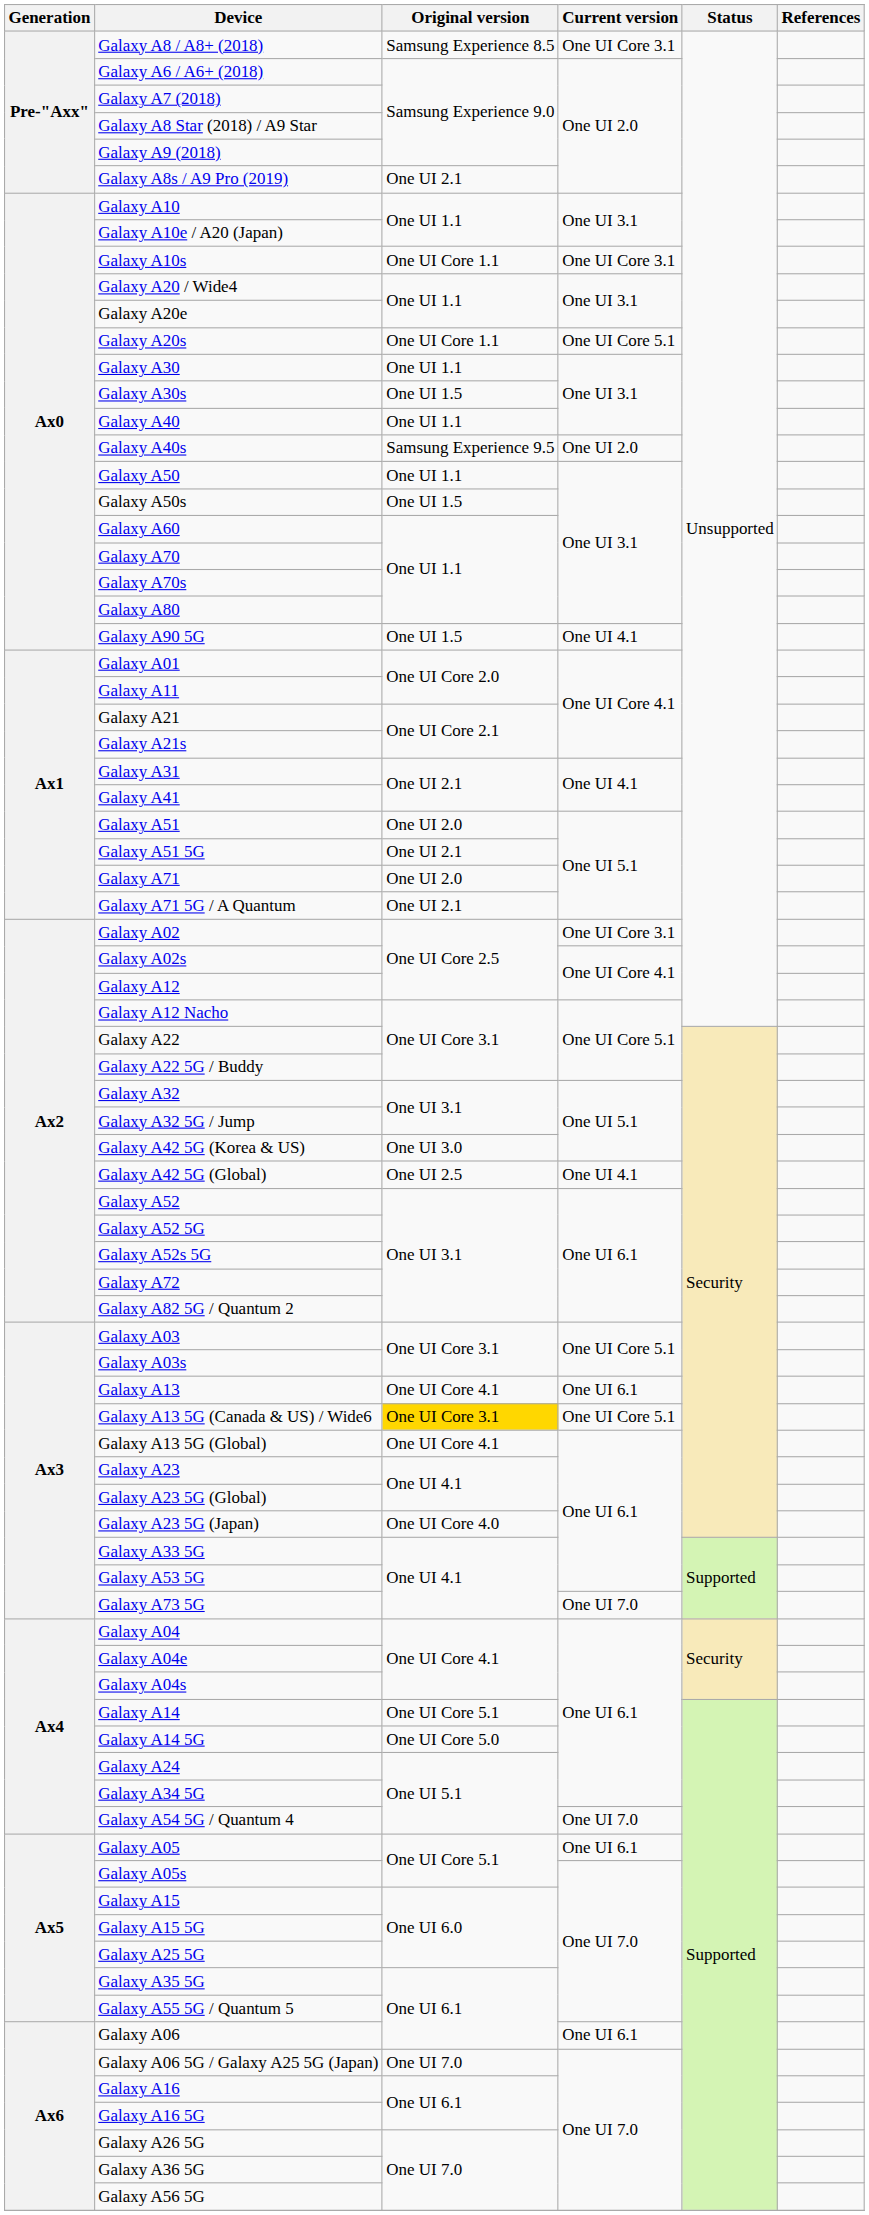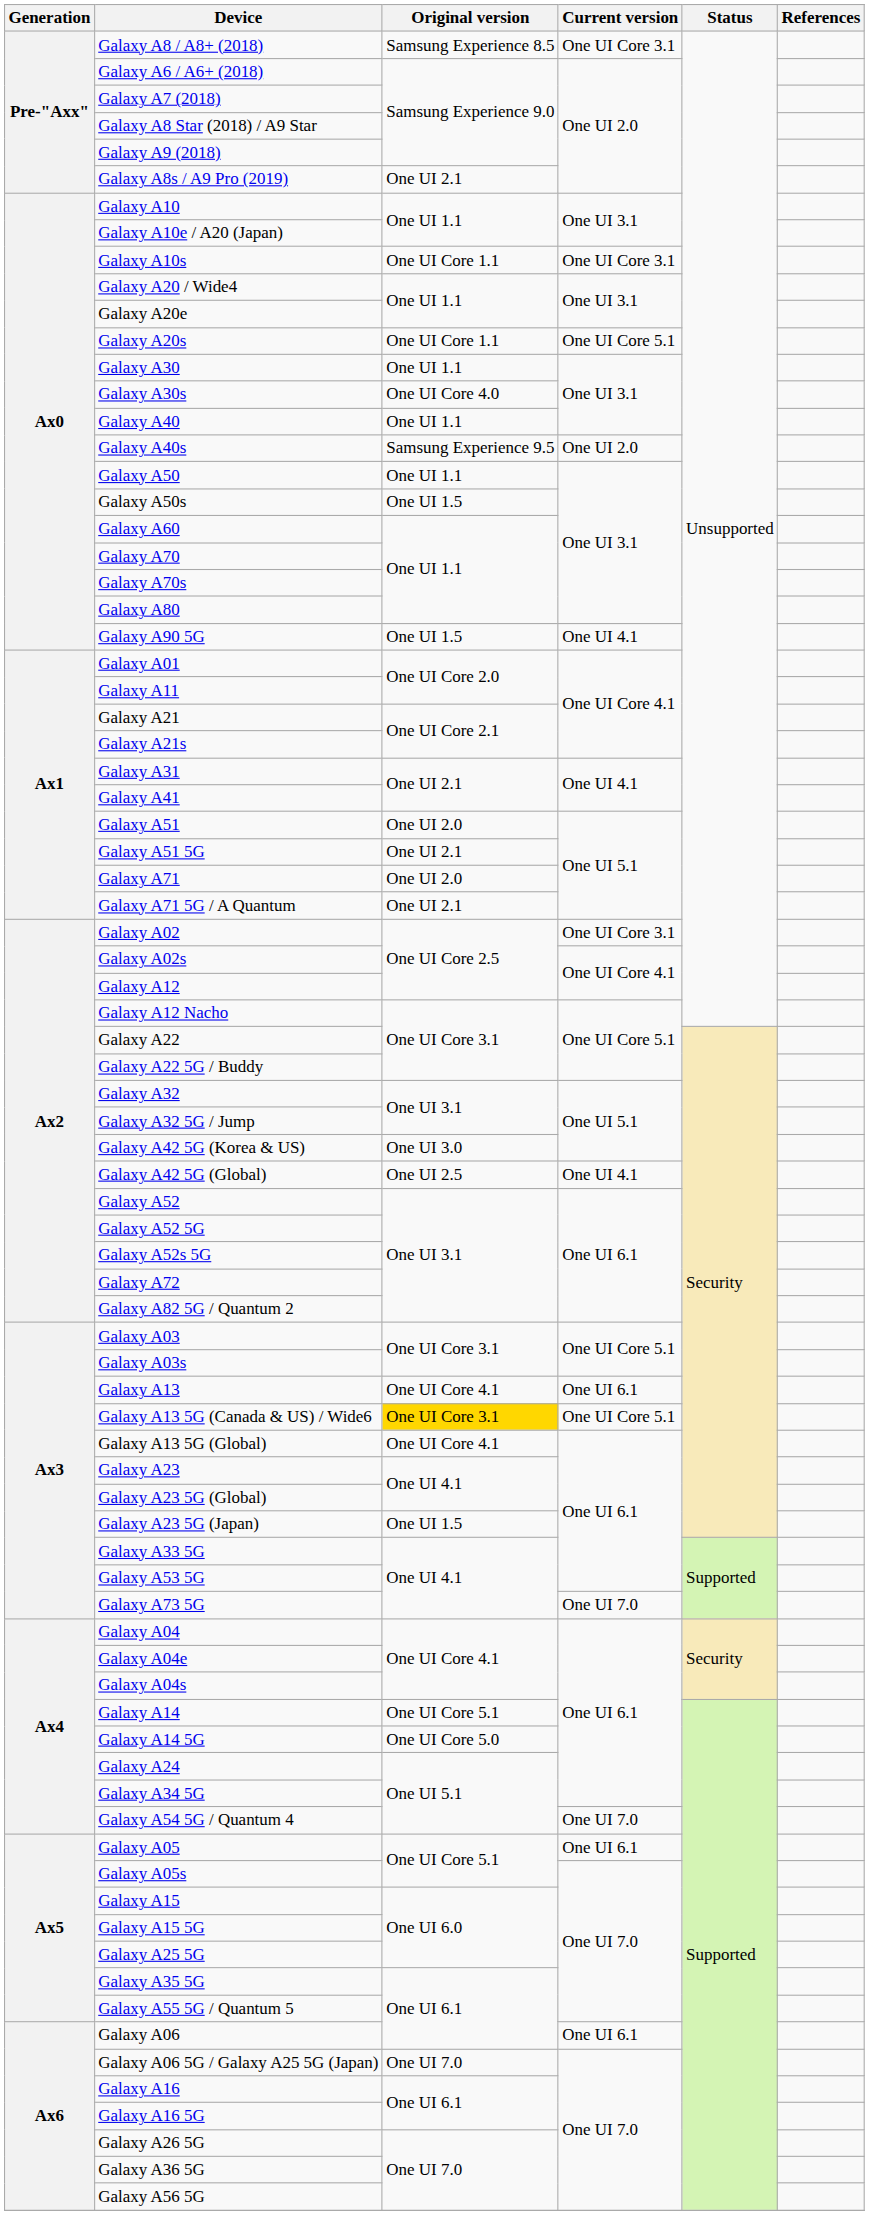Galaxy A30s | Original version: One UI 1.5 -> One UI Core 4.0
Galaxy A23 5G (Japan) | Original version: One UI Core 4.0 -> One UI 1.5
